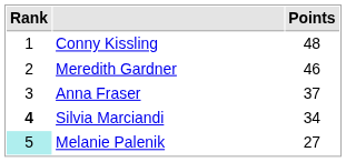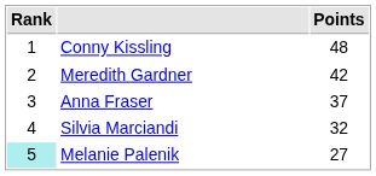Meredith Gardner | Points: 46 -> 42
Silvia Marciandi | Rank: bold -> normal
Silvia Marciandi | Points: 34 -> 32
